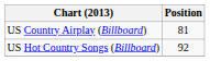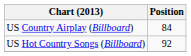US Country Airplay (Billboard) | Position: 81 -> 84
